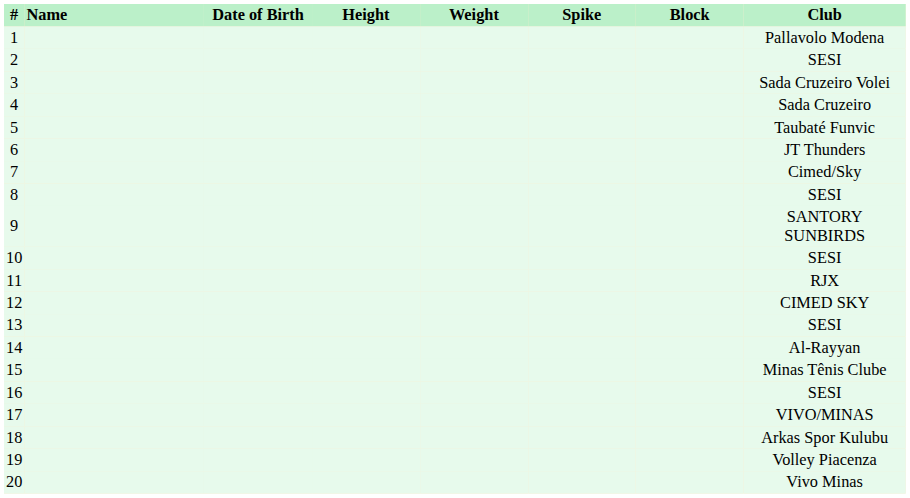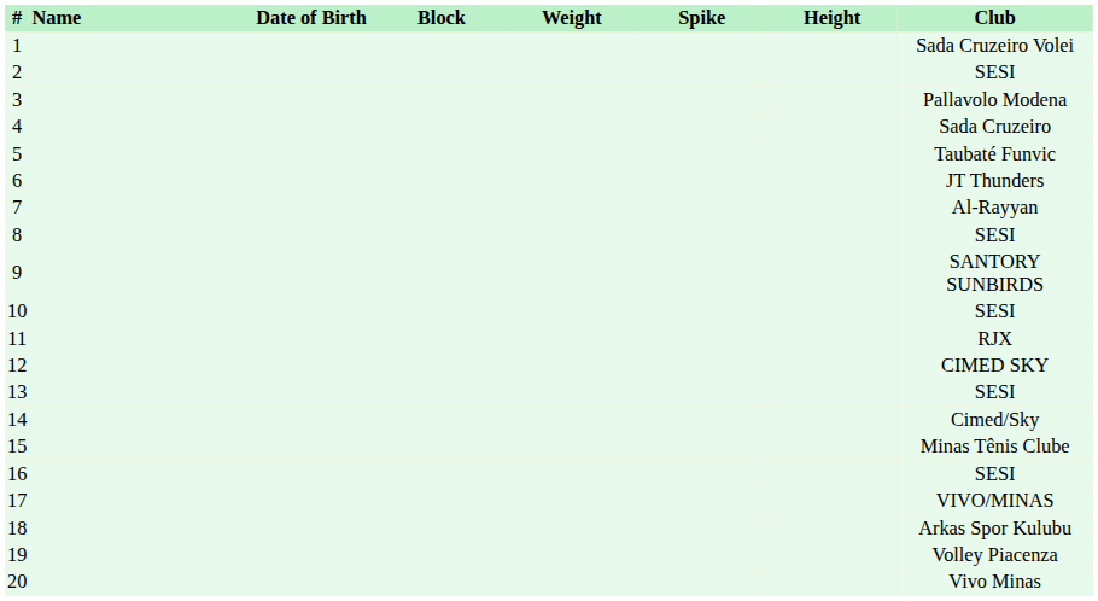columns swapped: Height <-> Block
1 | Club: Pallavolo Modena -> Sada Cruzeiro Volei
3 | Club: Sada Cruzeiro Volei -> Pallavolo Modena
7 | Club: Cimed/Sky -> Al-Rayyan
14 | Club: Al-Rayyan -> Cimed/Sky
